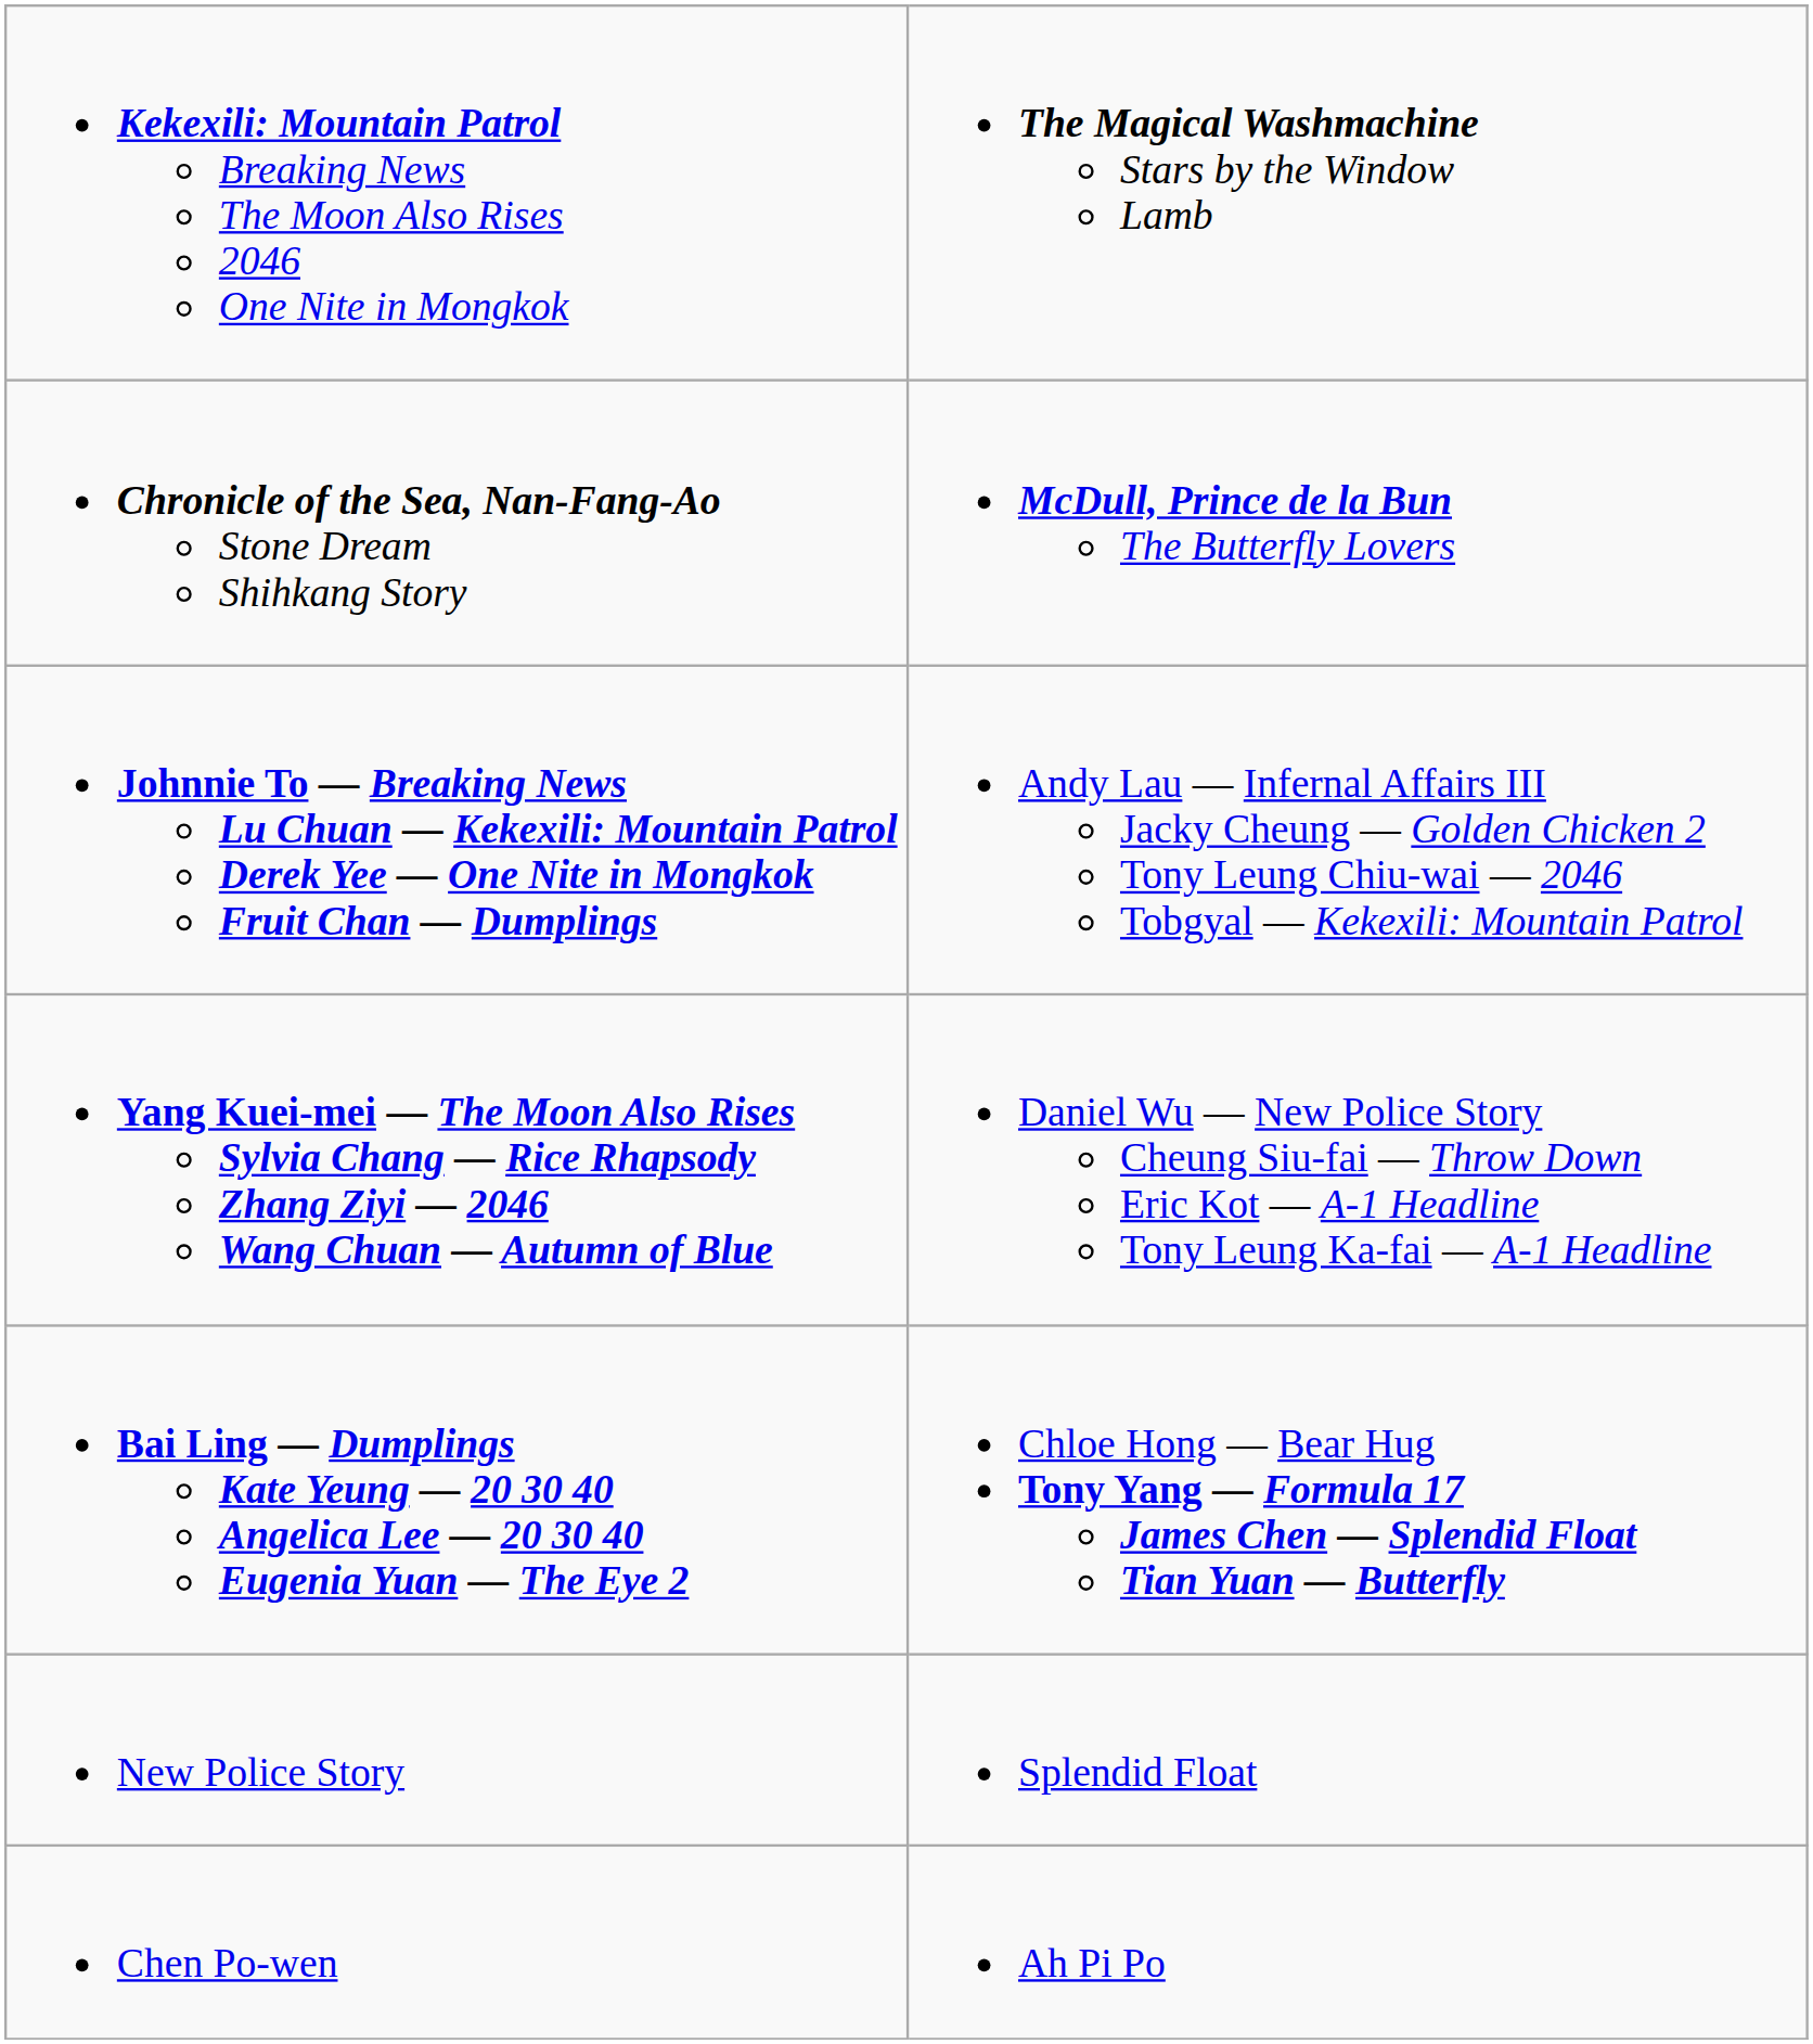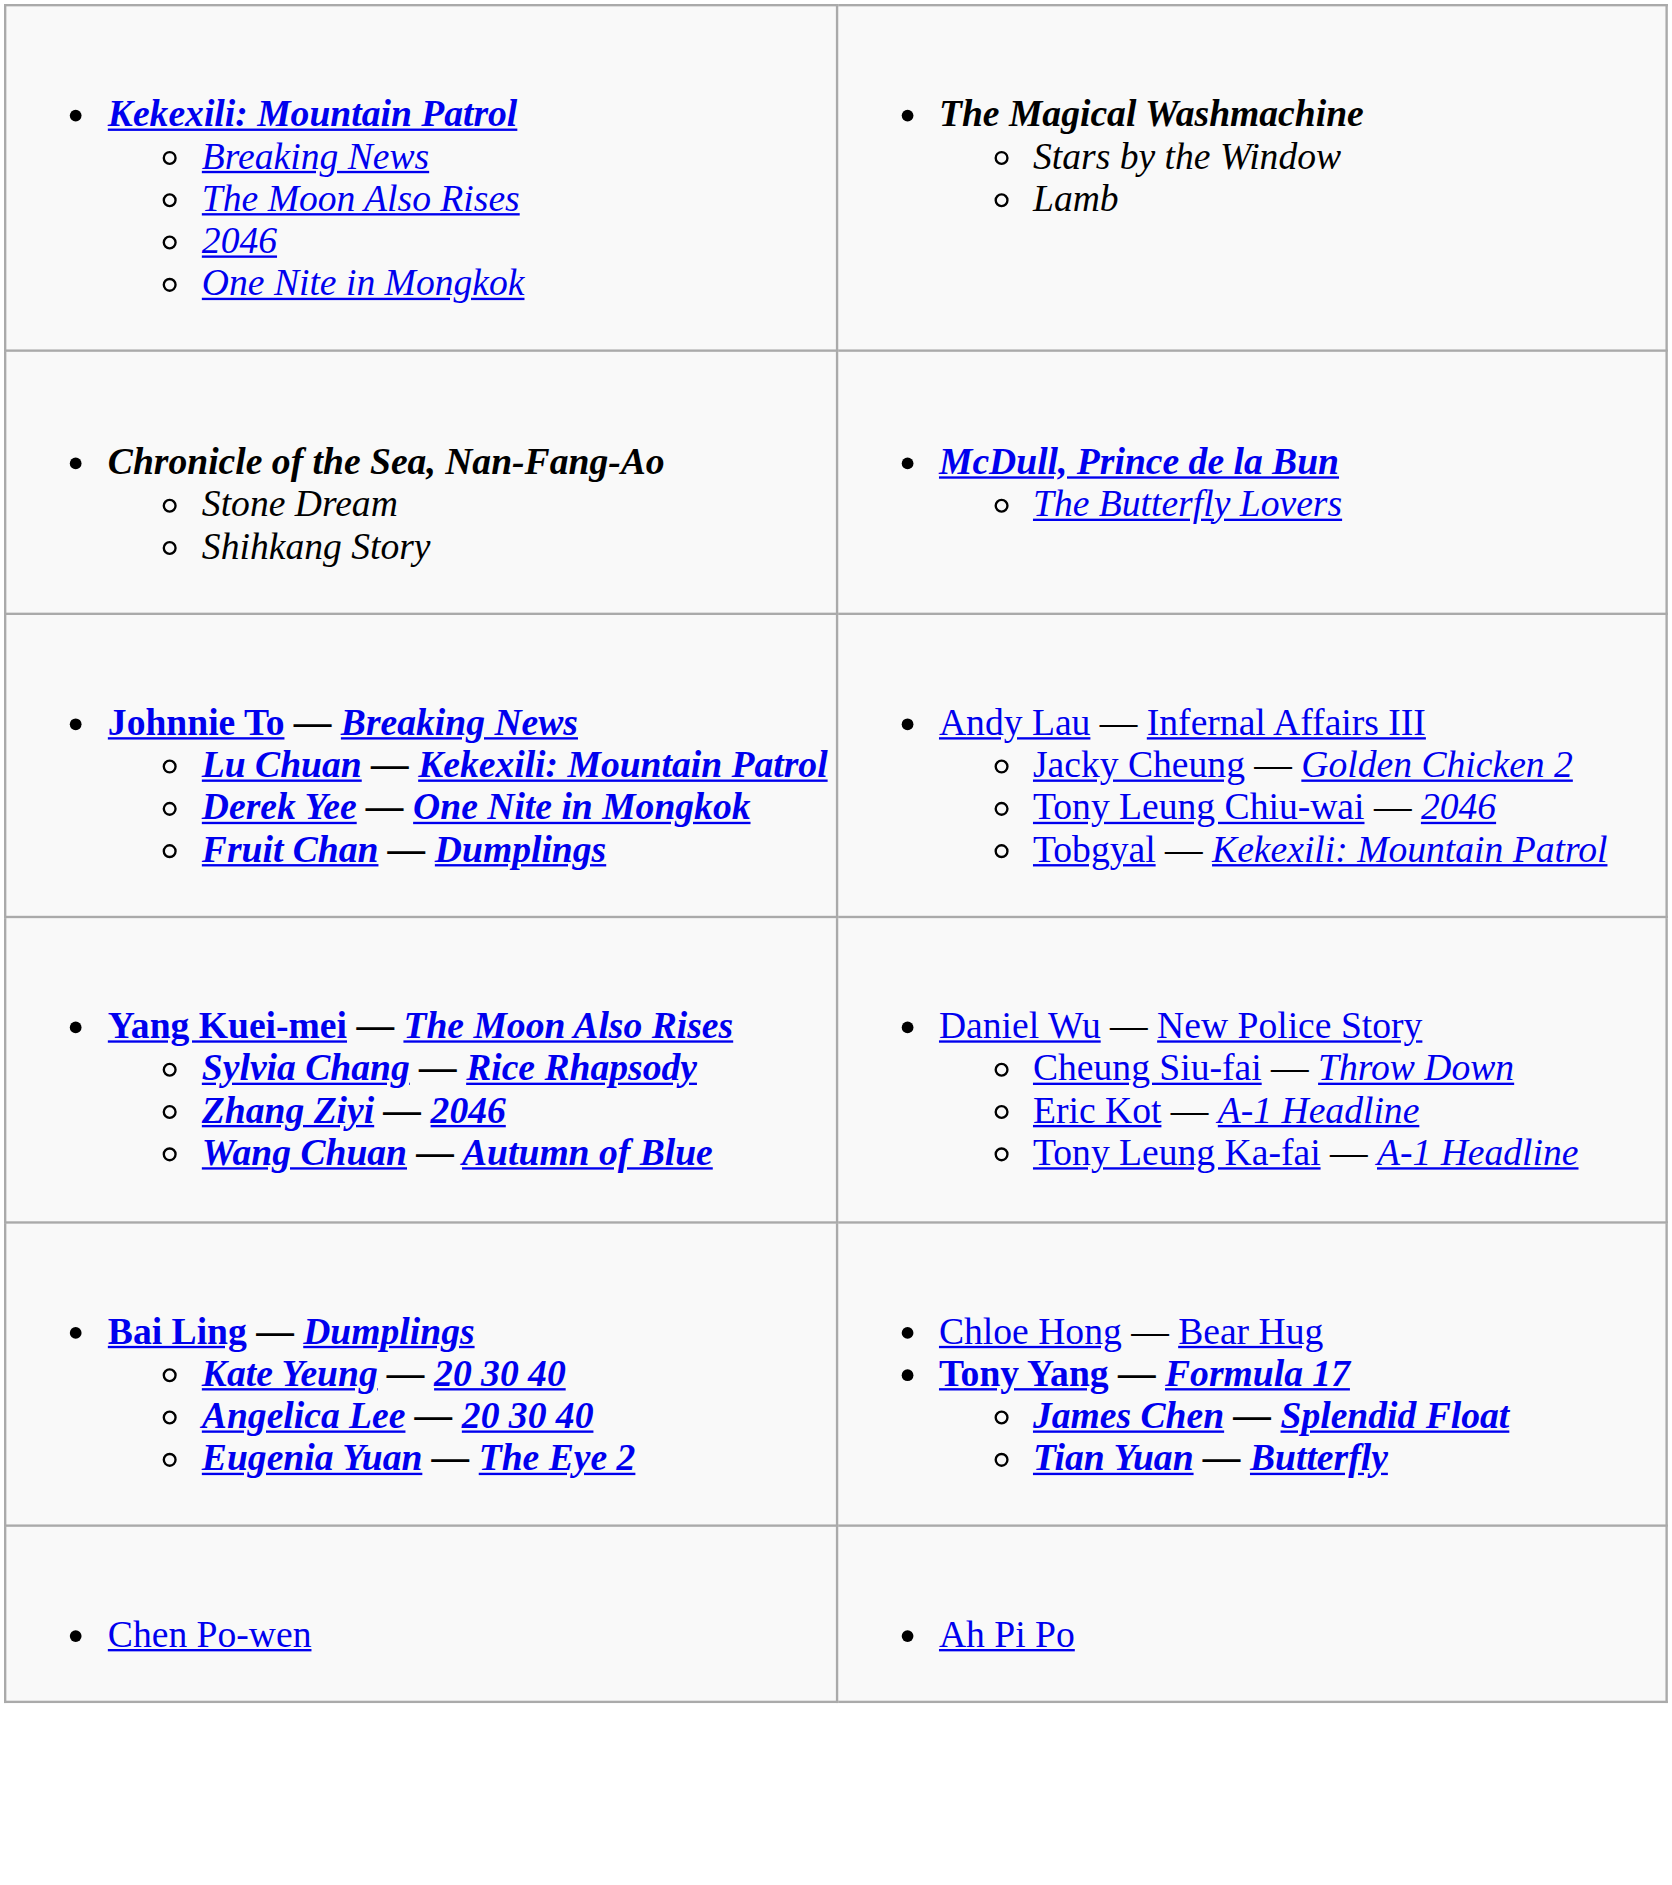- row: New Police Story | Splendid Float
